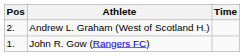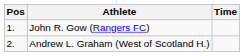rows swapped: John R. Gow (Rangers FC) <-> Andrew L. Graham (West of Scotland H.)
